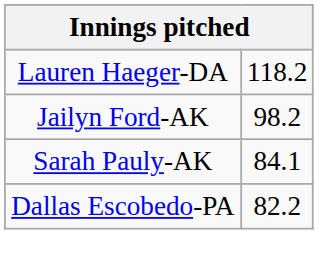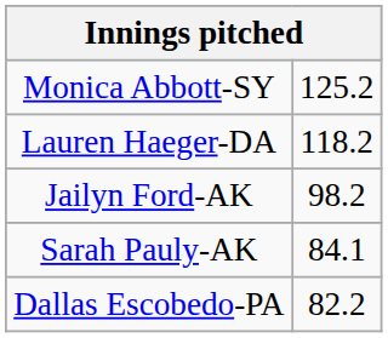+ row: Monica Abbott-SY | 125.2
